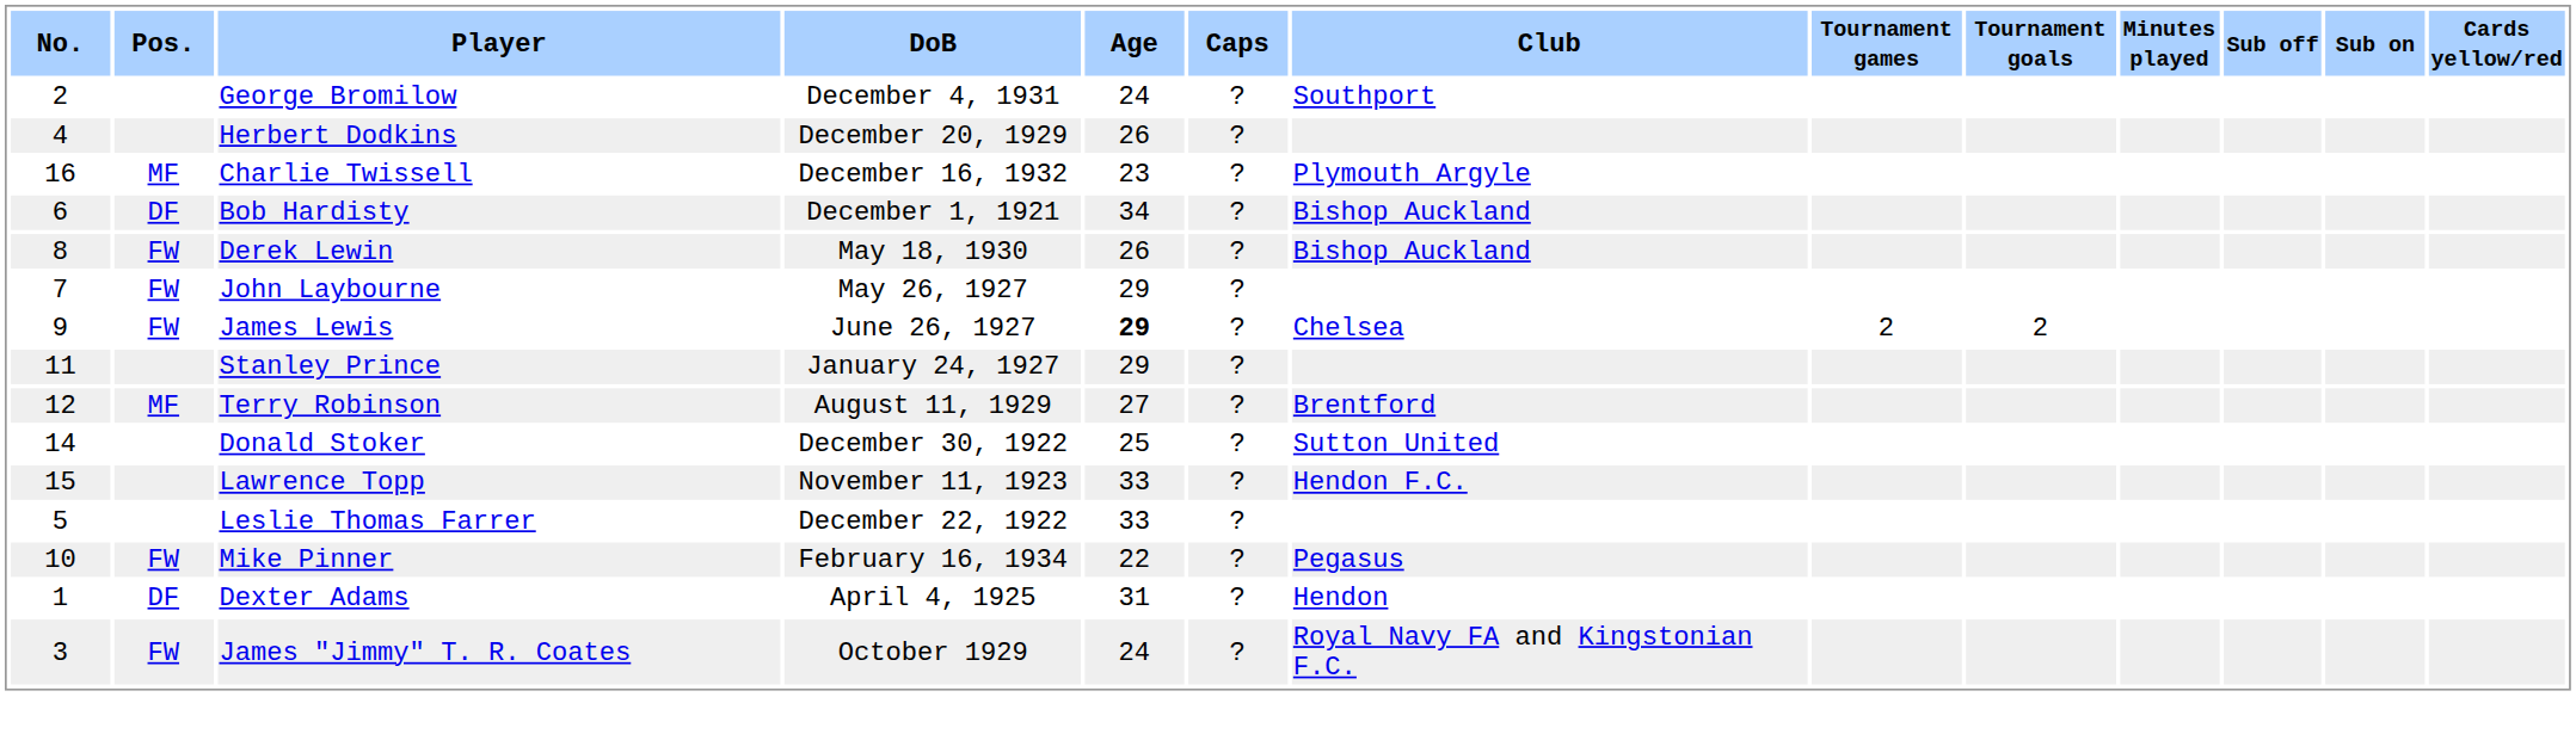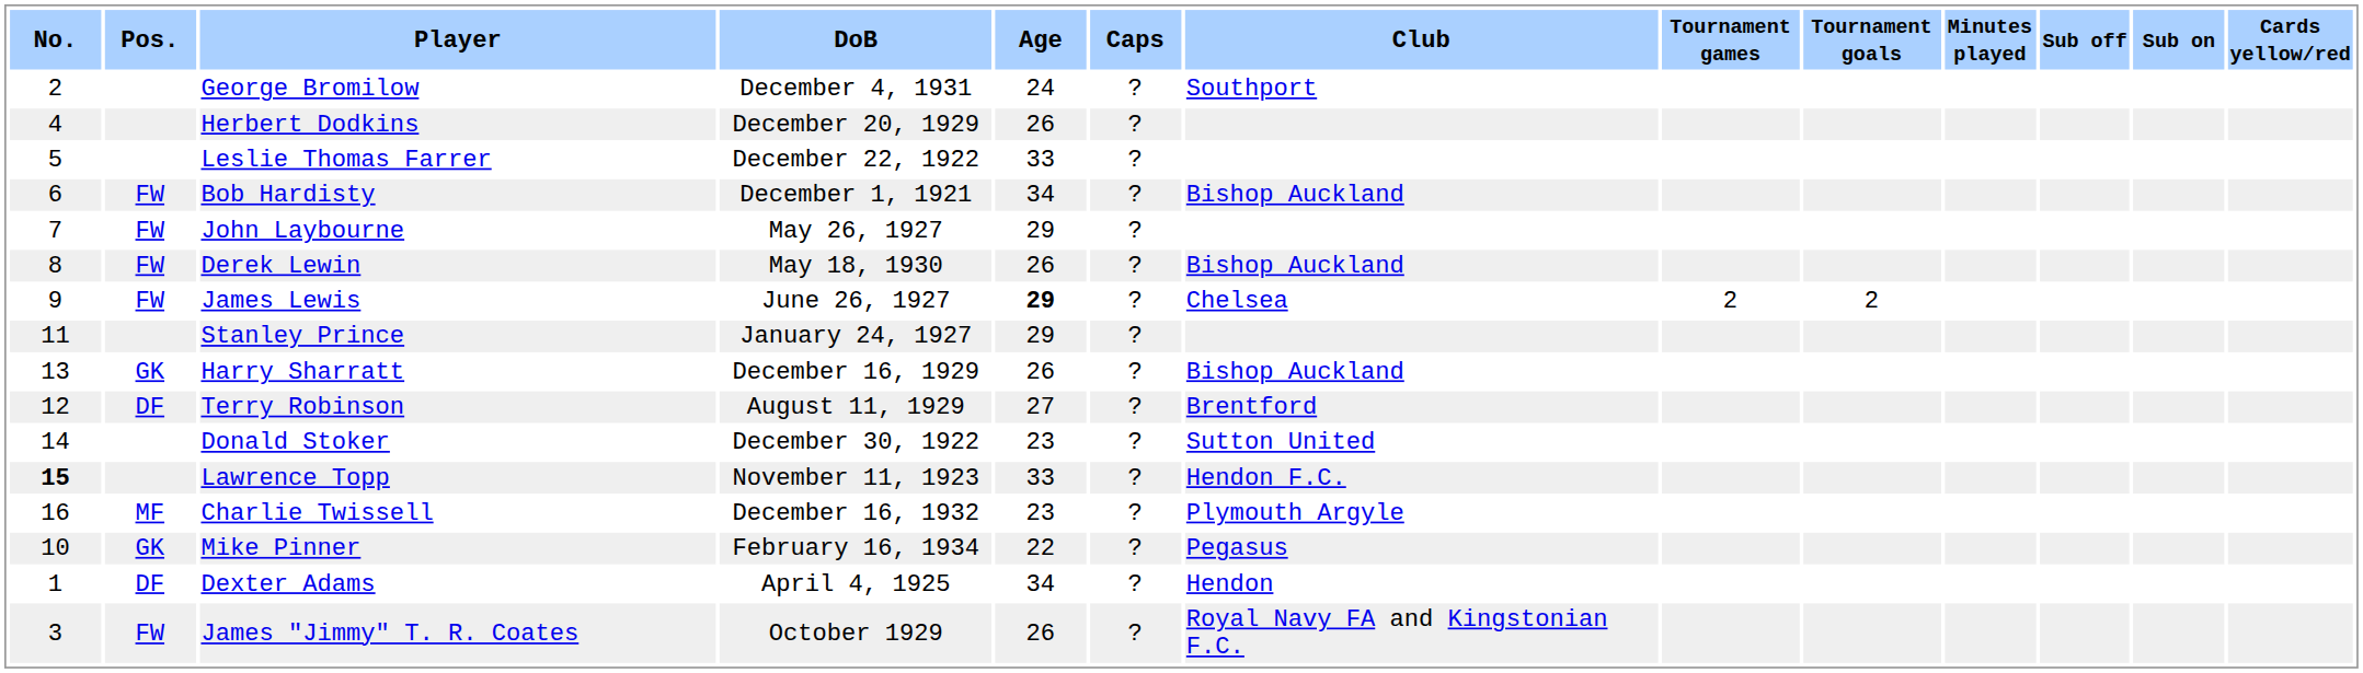rows swapped: Leslie Thomas Farrer <-> Charlie Twissell
Bob Hardisty | Pos.: DF -> FW
rows swapped: John Laybourne <-> Derek Lewin
+ row: 13 | GK | Harry Sharratt | December 16, 1929 | 26 | ? | Bishop Auckland
Terry Robinson | Pos.: MF -> DF
Donald Stoker | Age: 25 -> 23
Lawrence Topp | No.: normal -> bold
Mike Pinner | Pos.: FW -> GK
Dexter Adams | Age: 31 -> 34
James "Jimmy" T. R. Coates | Age: 24 -> 26
